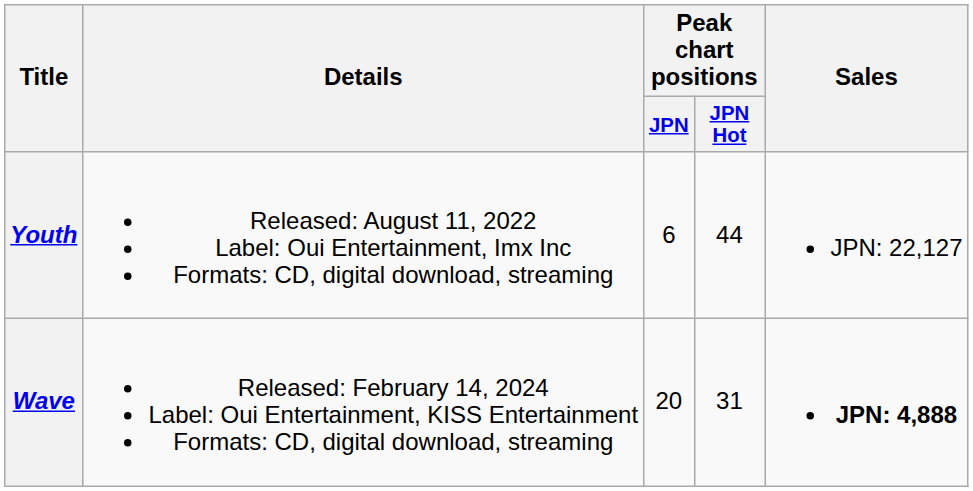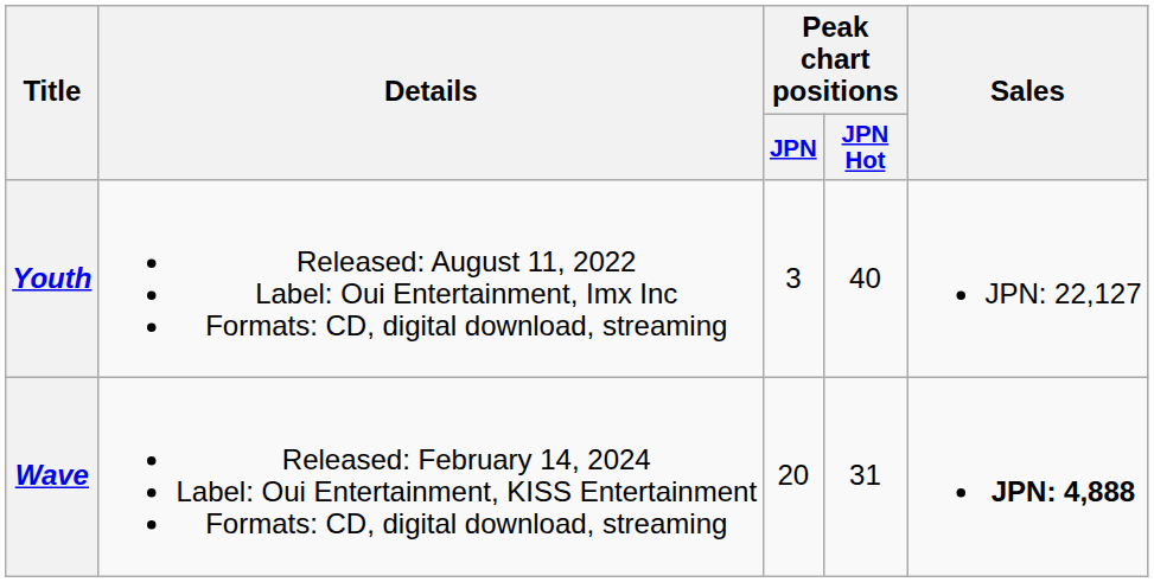Youth | Peak chart positions / JPN: 6 -> 3
Youth | Peak chart positions / JPN Hot: 44 -> 40
